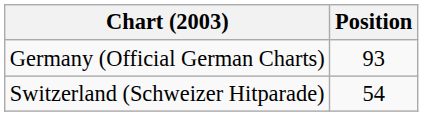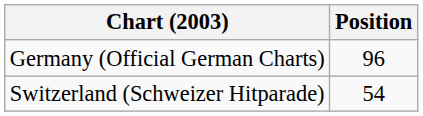Germany (Official German Charts) | Position: 93 -> 96
